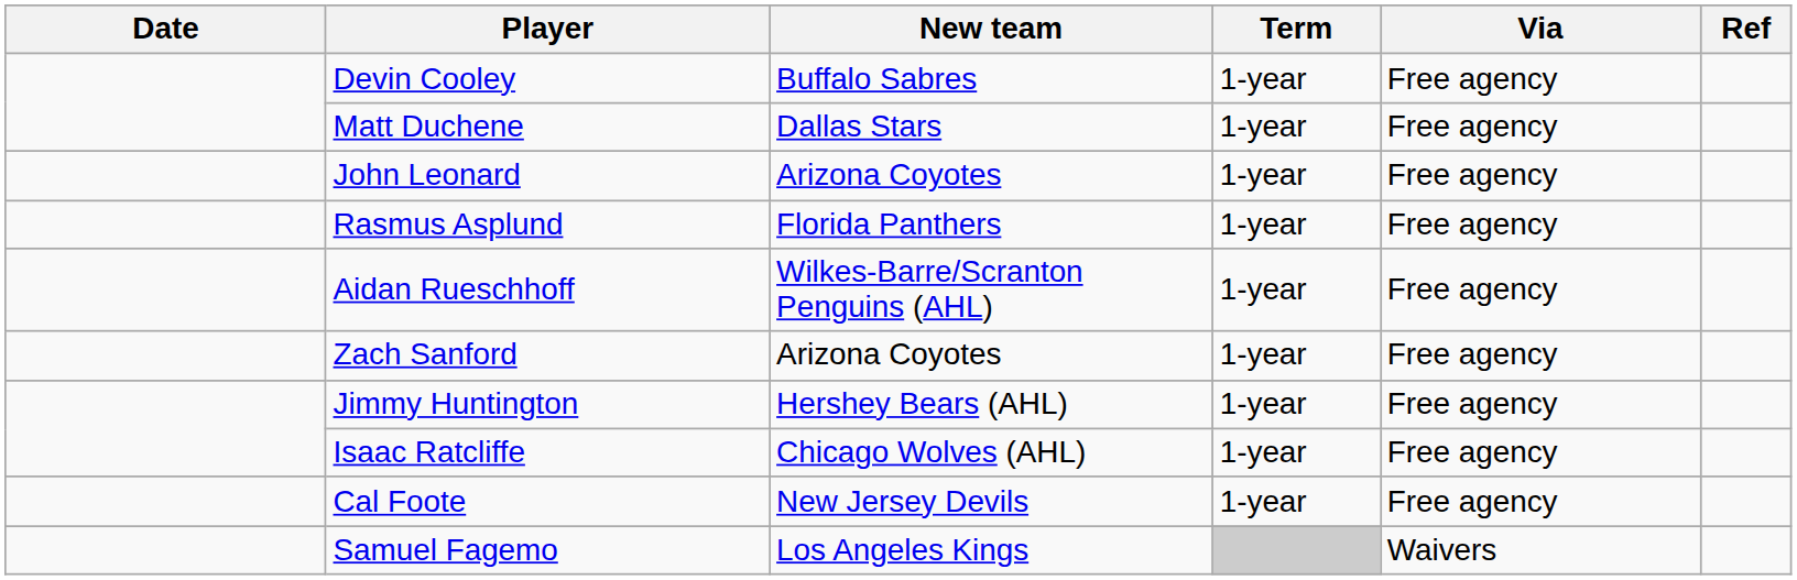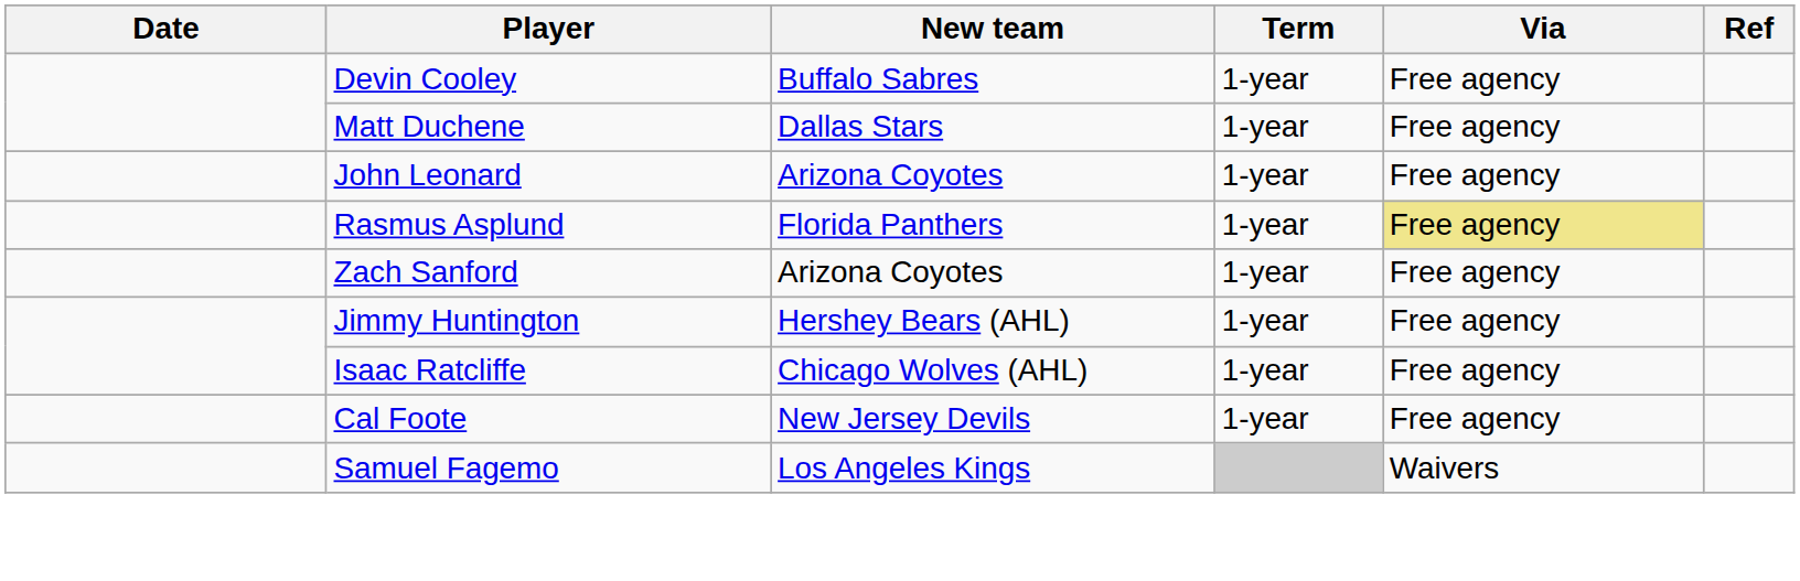Rasmus Asplund | Via: no background -> khaki background
- row: Aidan Rueschhoff | Wilkes-Barre/Scranton Penguins (AHL) | 1-year | Free agency
